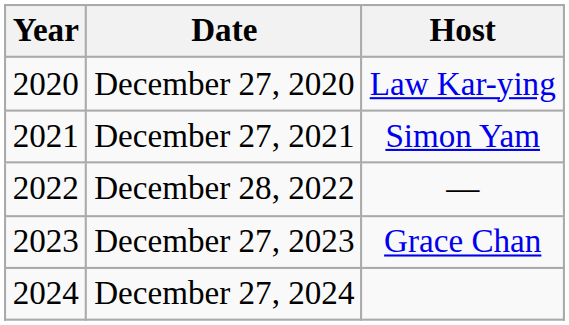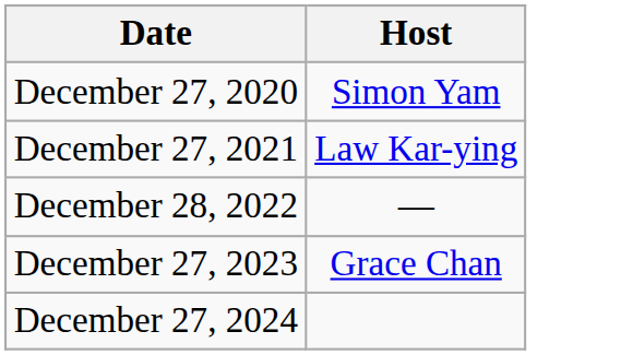- column: Year | 2020 | 2021 | 2022 | 2023 | 2024
December 27, 2020 | Host: Law Kar-ying -> Simon Yam
December 27, 2021 | Host: Simon Yam -> Law Kar-ying
